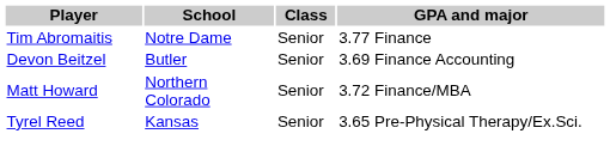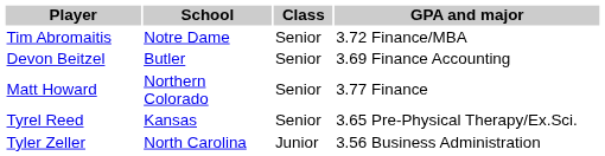Tim Abromaitis | GPA and major: 3.77 Finance -> 3.72 Finance/MBA
Matt Howard | GPA and major: 3.72 Finance/MBA -> 3.77 Finance
+ row: Tyler Zeller | North Carolina | Junior | 3.56 Business Administration
